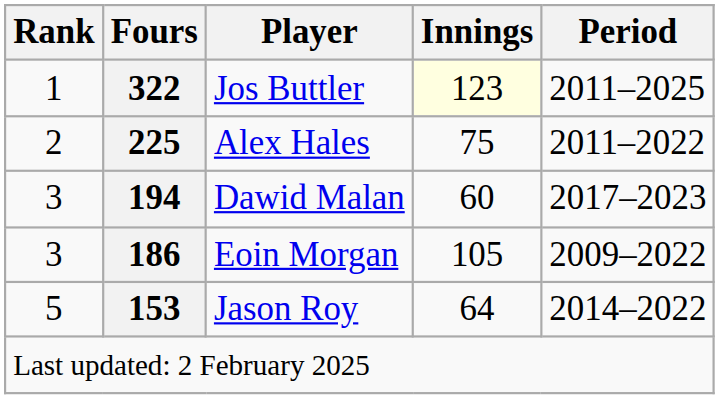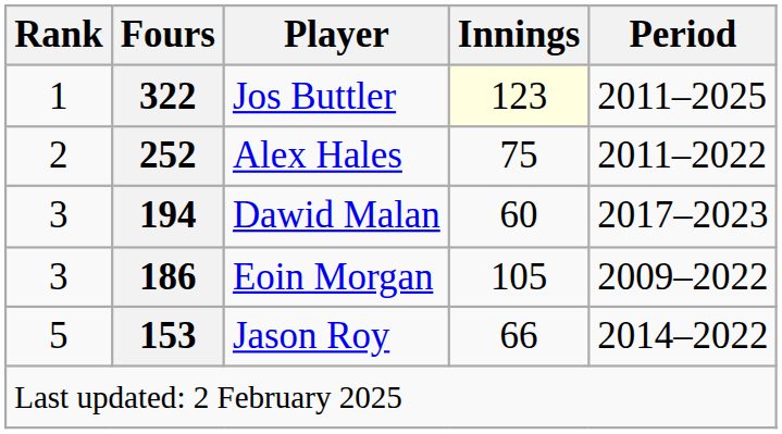Alex Hales | Fours: 225 -> 252
Jason Roy | Innings: 64 -> 66
